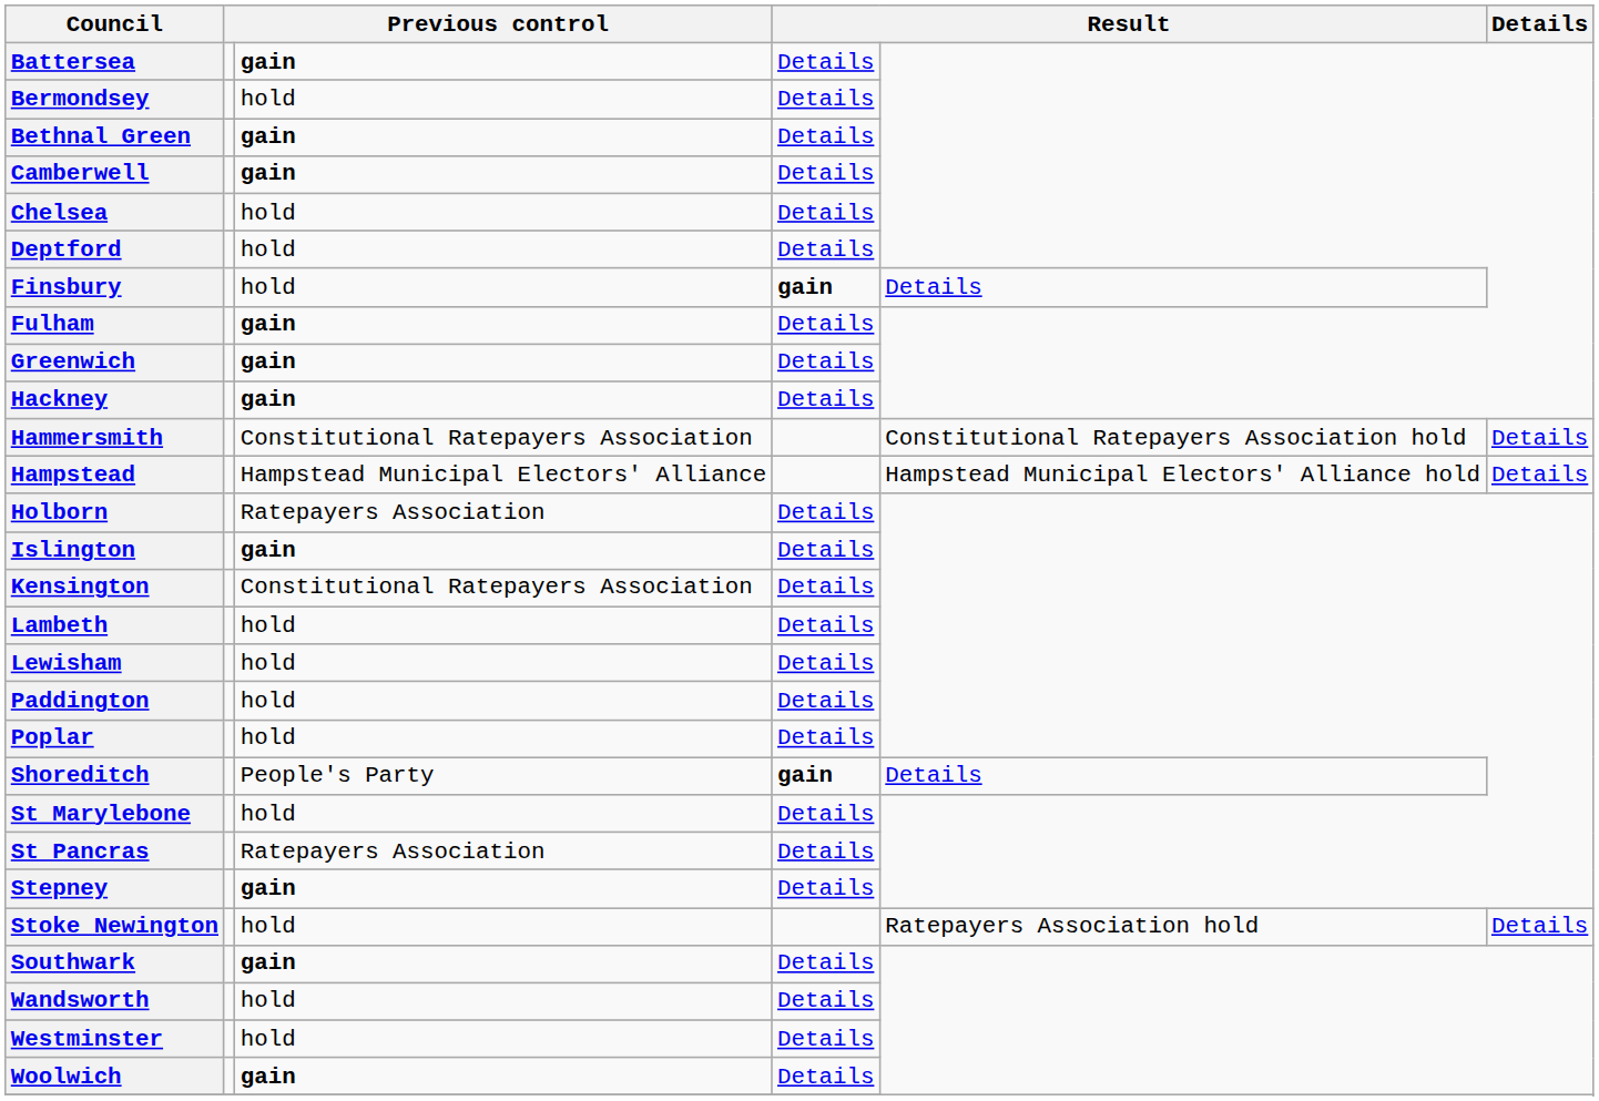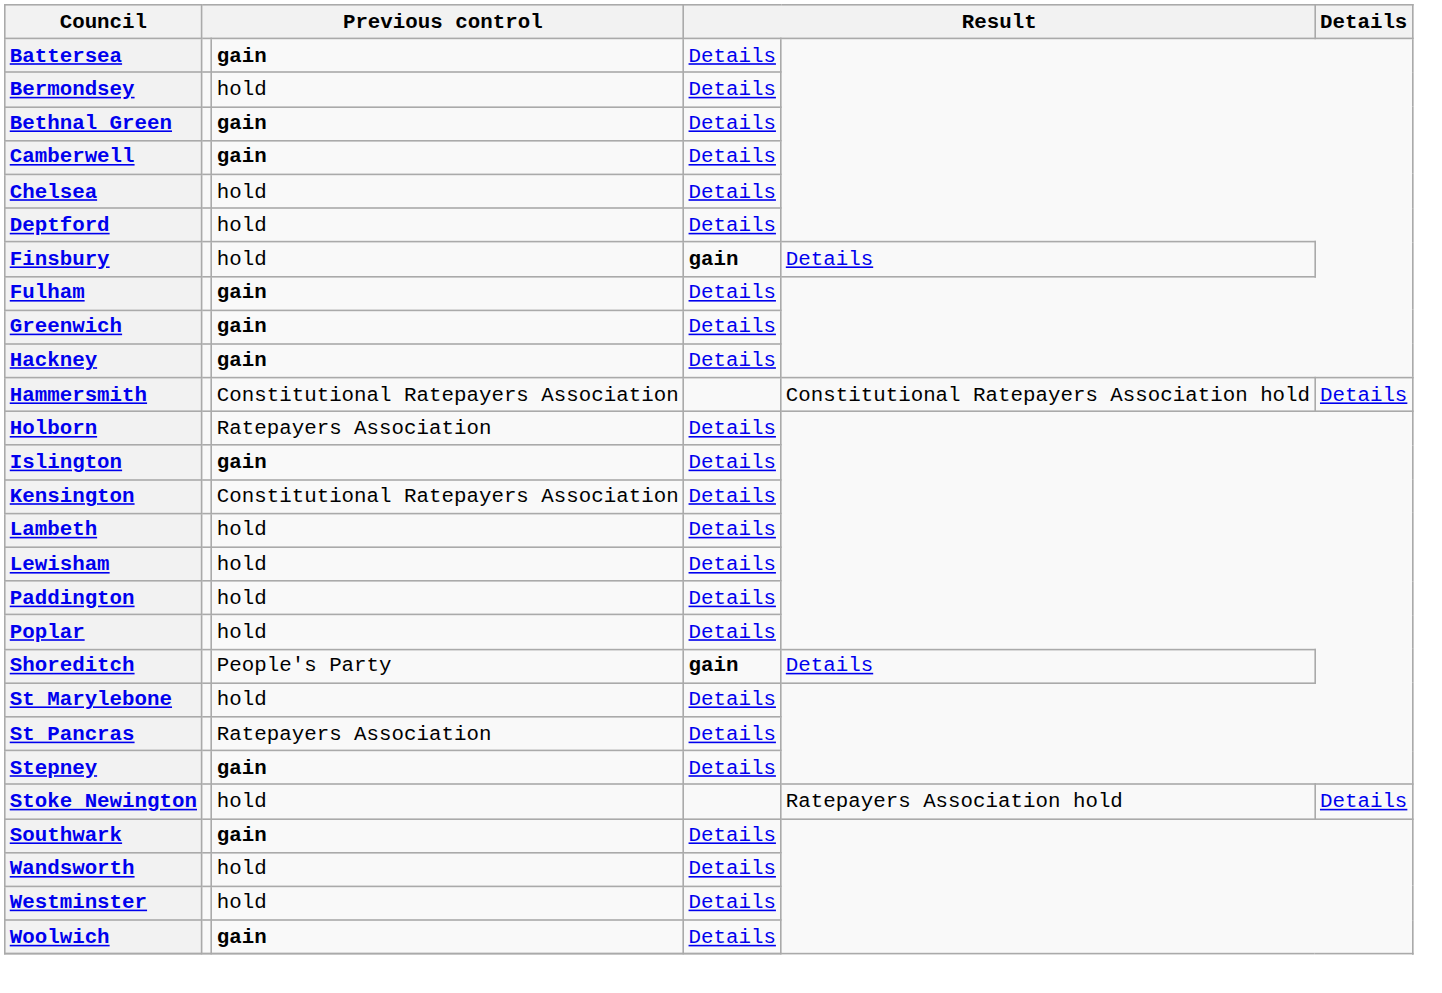- row: Hampstead | Hampstead Municipal Electors' Alliance | Hampstead Municipal Electors' Alliance hold | Details
